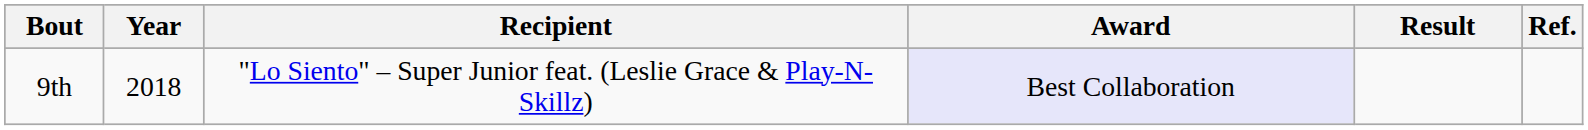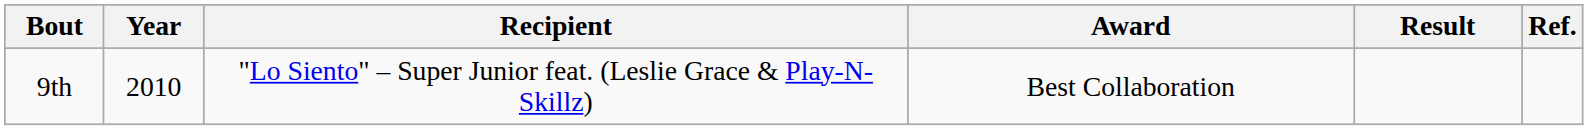9th | Year: 2018 -> 2010
9th | Award: lavender background -> no background
